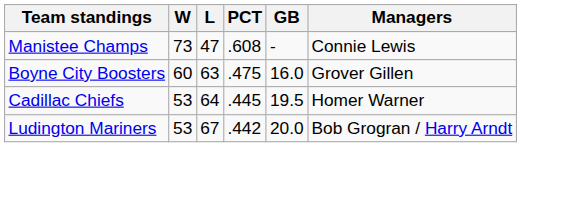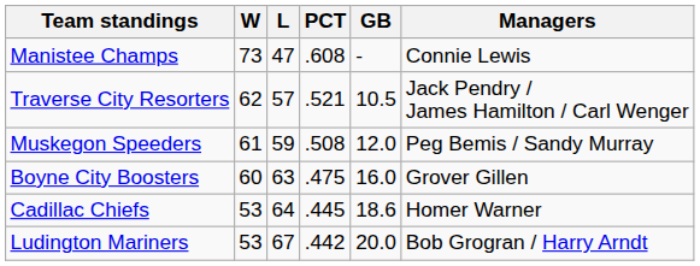+ row: Traverse City Resorters | 62 | 57 | .521 | 10.5 | Jack Pendry / James Hamilton / Carl Wenger
+ row: Muskegon Speeders | 61 | 59 | .508 | 12.0 | Peg Bemis / Sandy Murray
Cadillac Chiefs | GB: 19.5 -> 18.6
